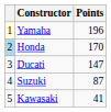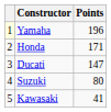Honda | column 1: lightblue background -> no background
Honda | Points: 170 -> 171
Suzuki | Points: 87 -> 80
